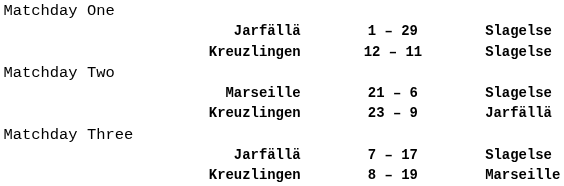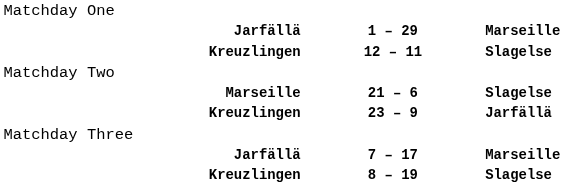1 – 29 | column 3: Slagelse -> Marseille
7 – 17 | column 3: Slagelse -> Marseille
8 – 19 | column 3: Marseille -> Slagelse
